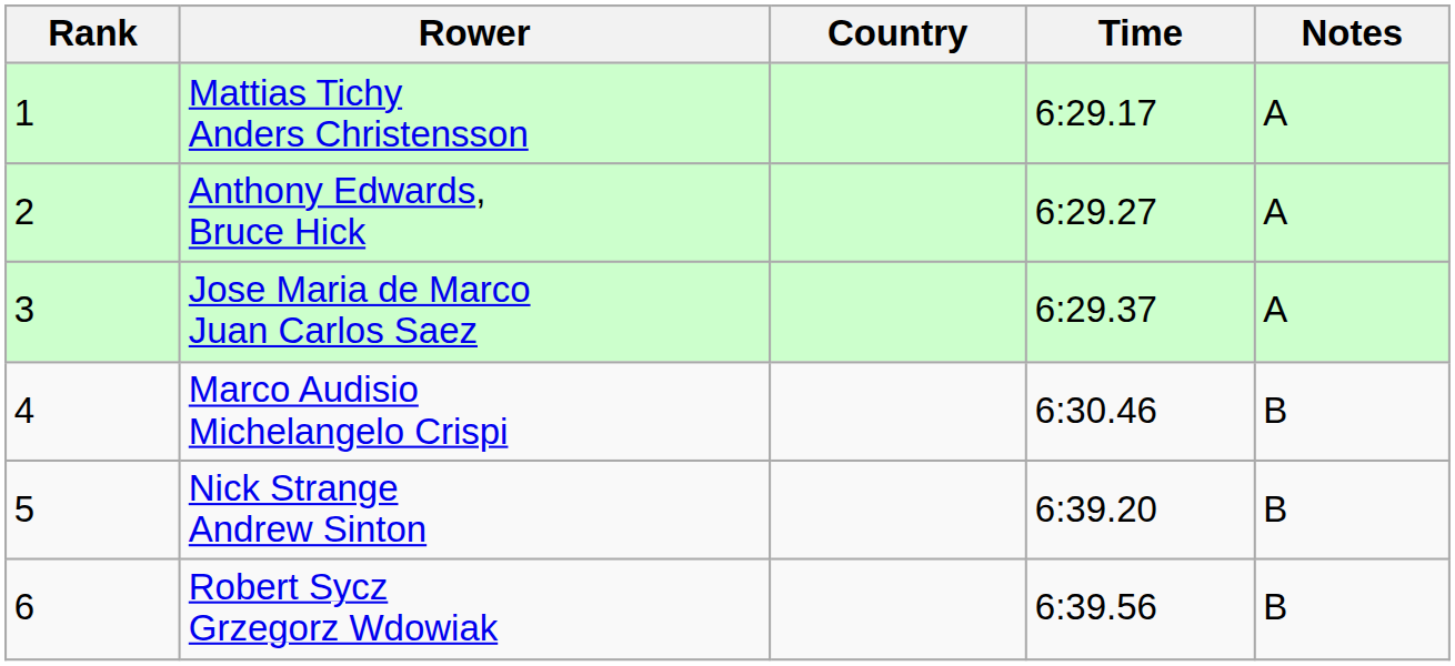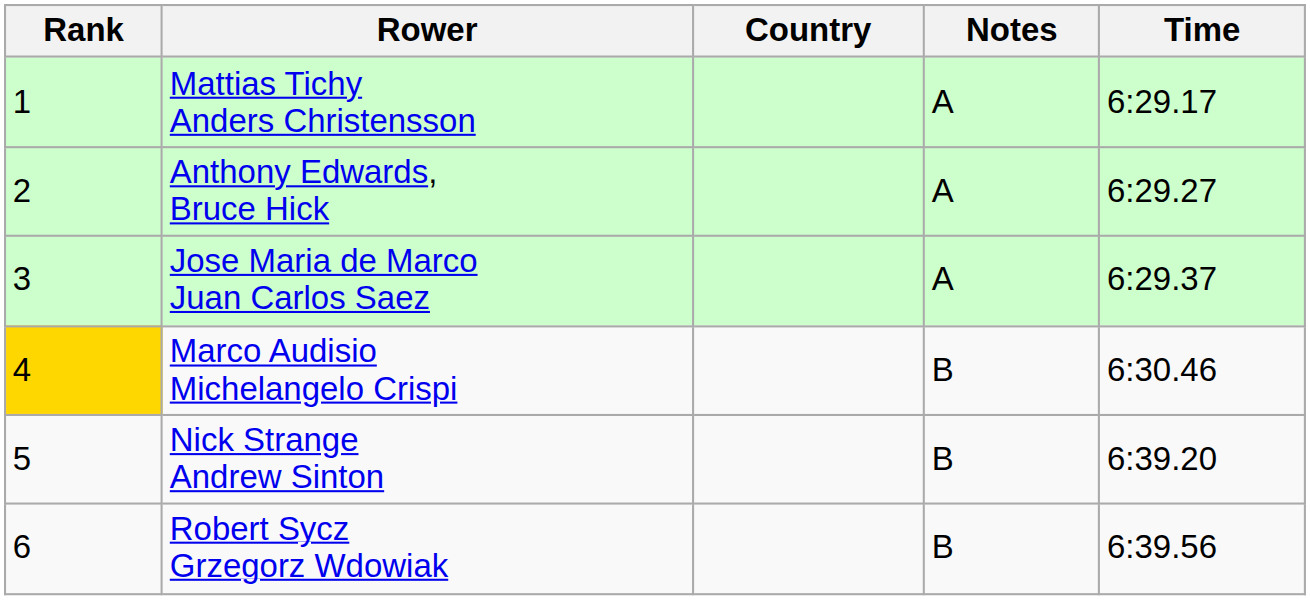columns swapped: Time <-> Notes
Marco Audisio Michelangelo Crispi | Rank: no background -> gold background
